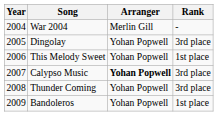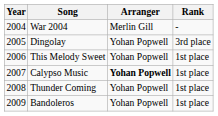Calypso Music | Rank: 3rd place -> 1st place
Thunder Coming | Rank: 3rd place -> 1st place
